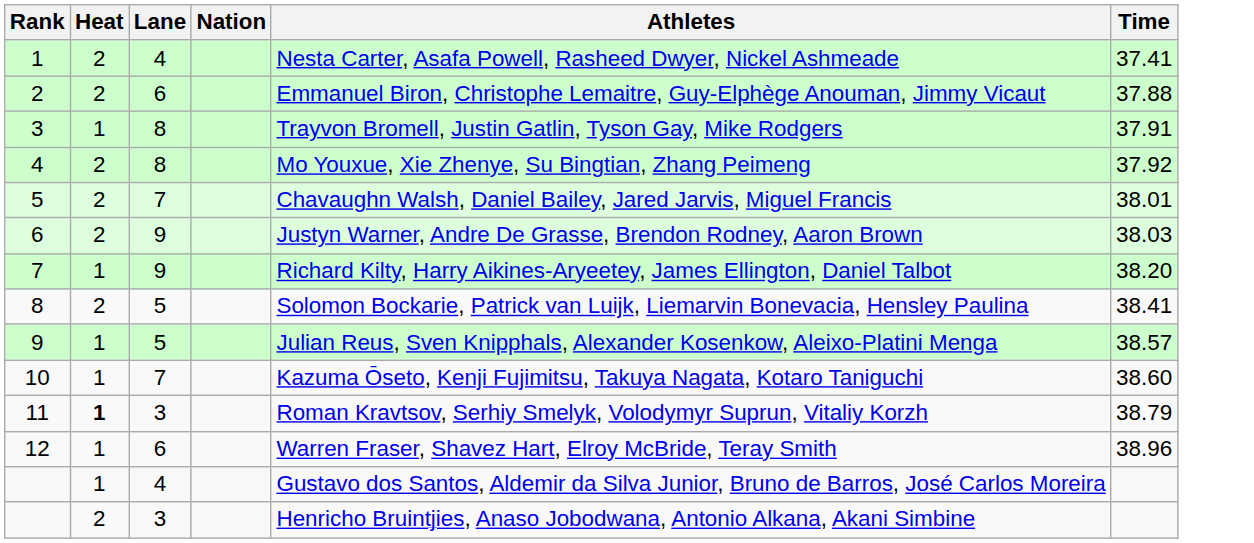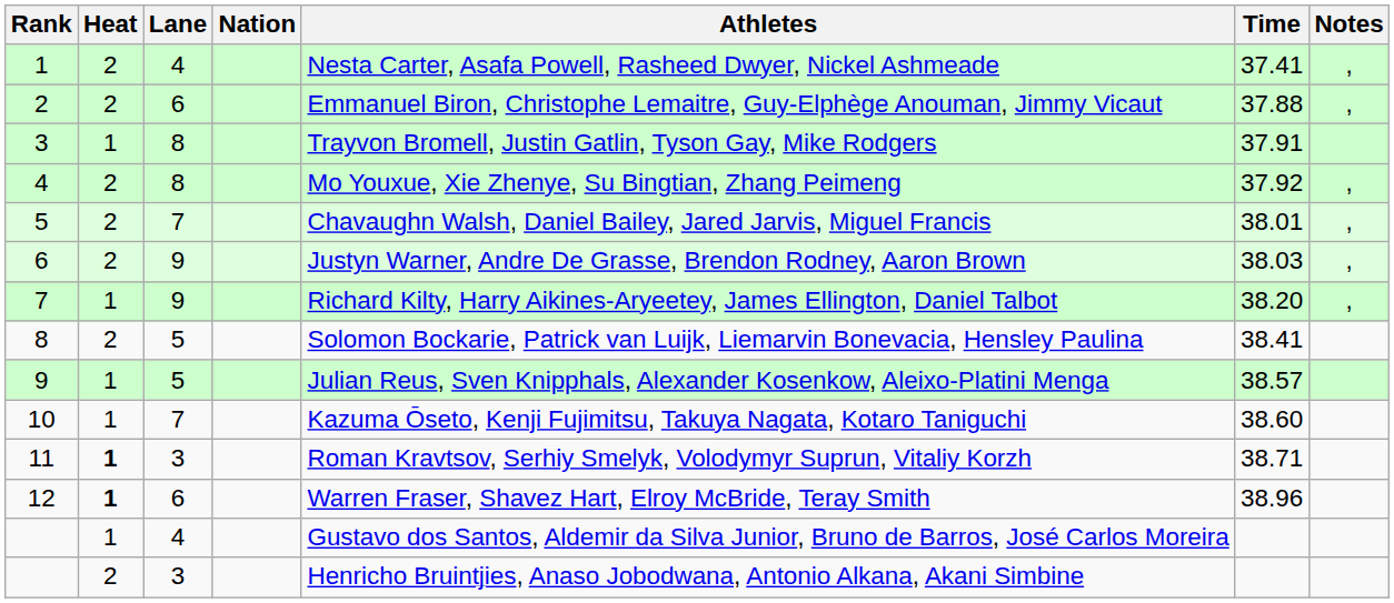+ column: Notes | , | , | , | , | , | ,
11 | Time: 38.79 -> 38.71
12 | Heat: normal -> bold
